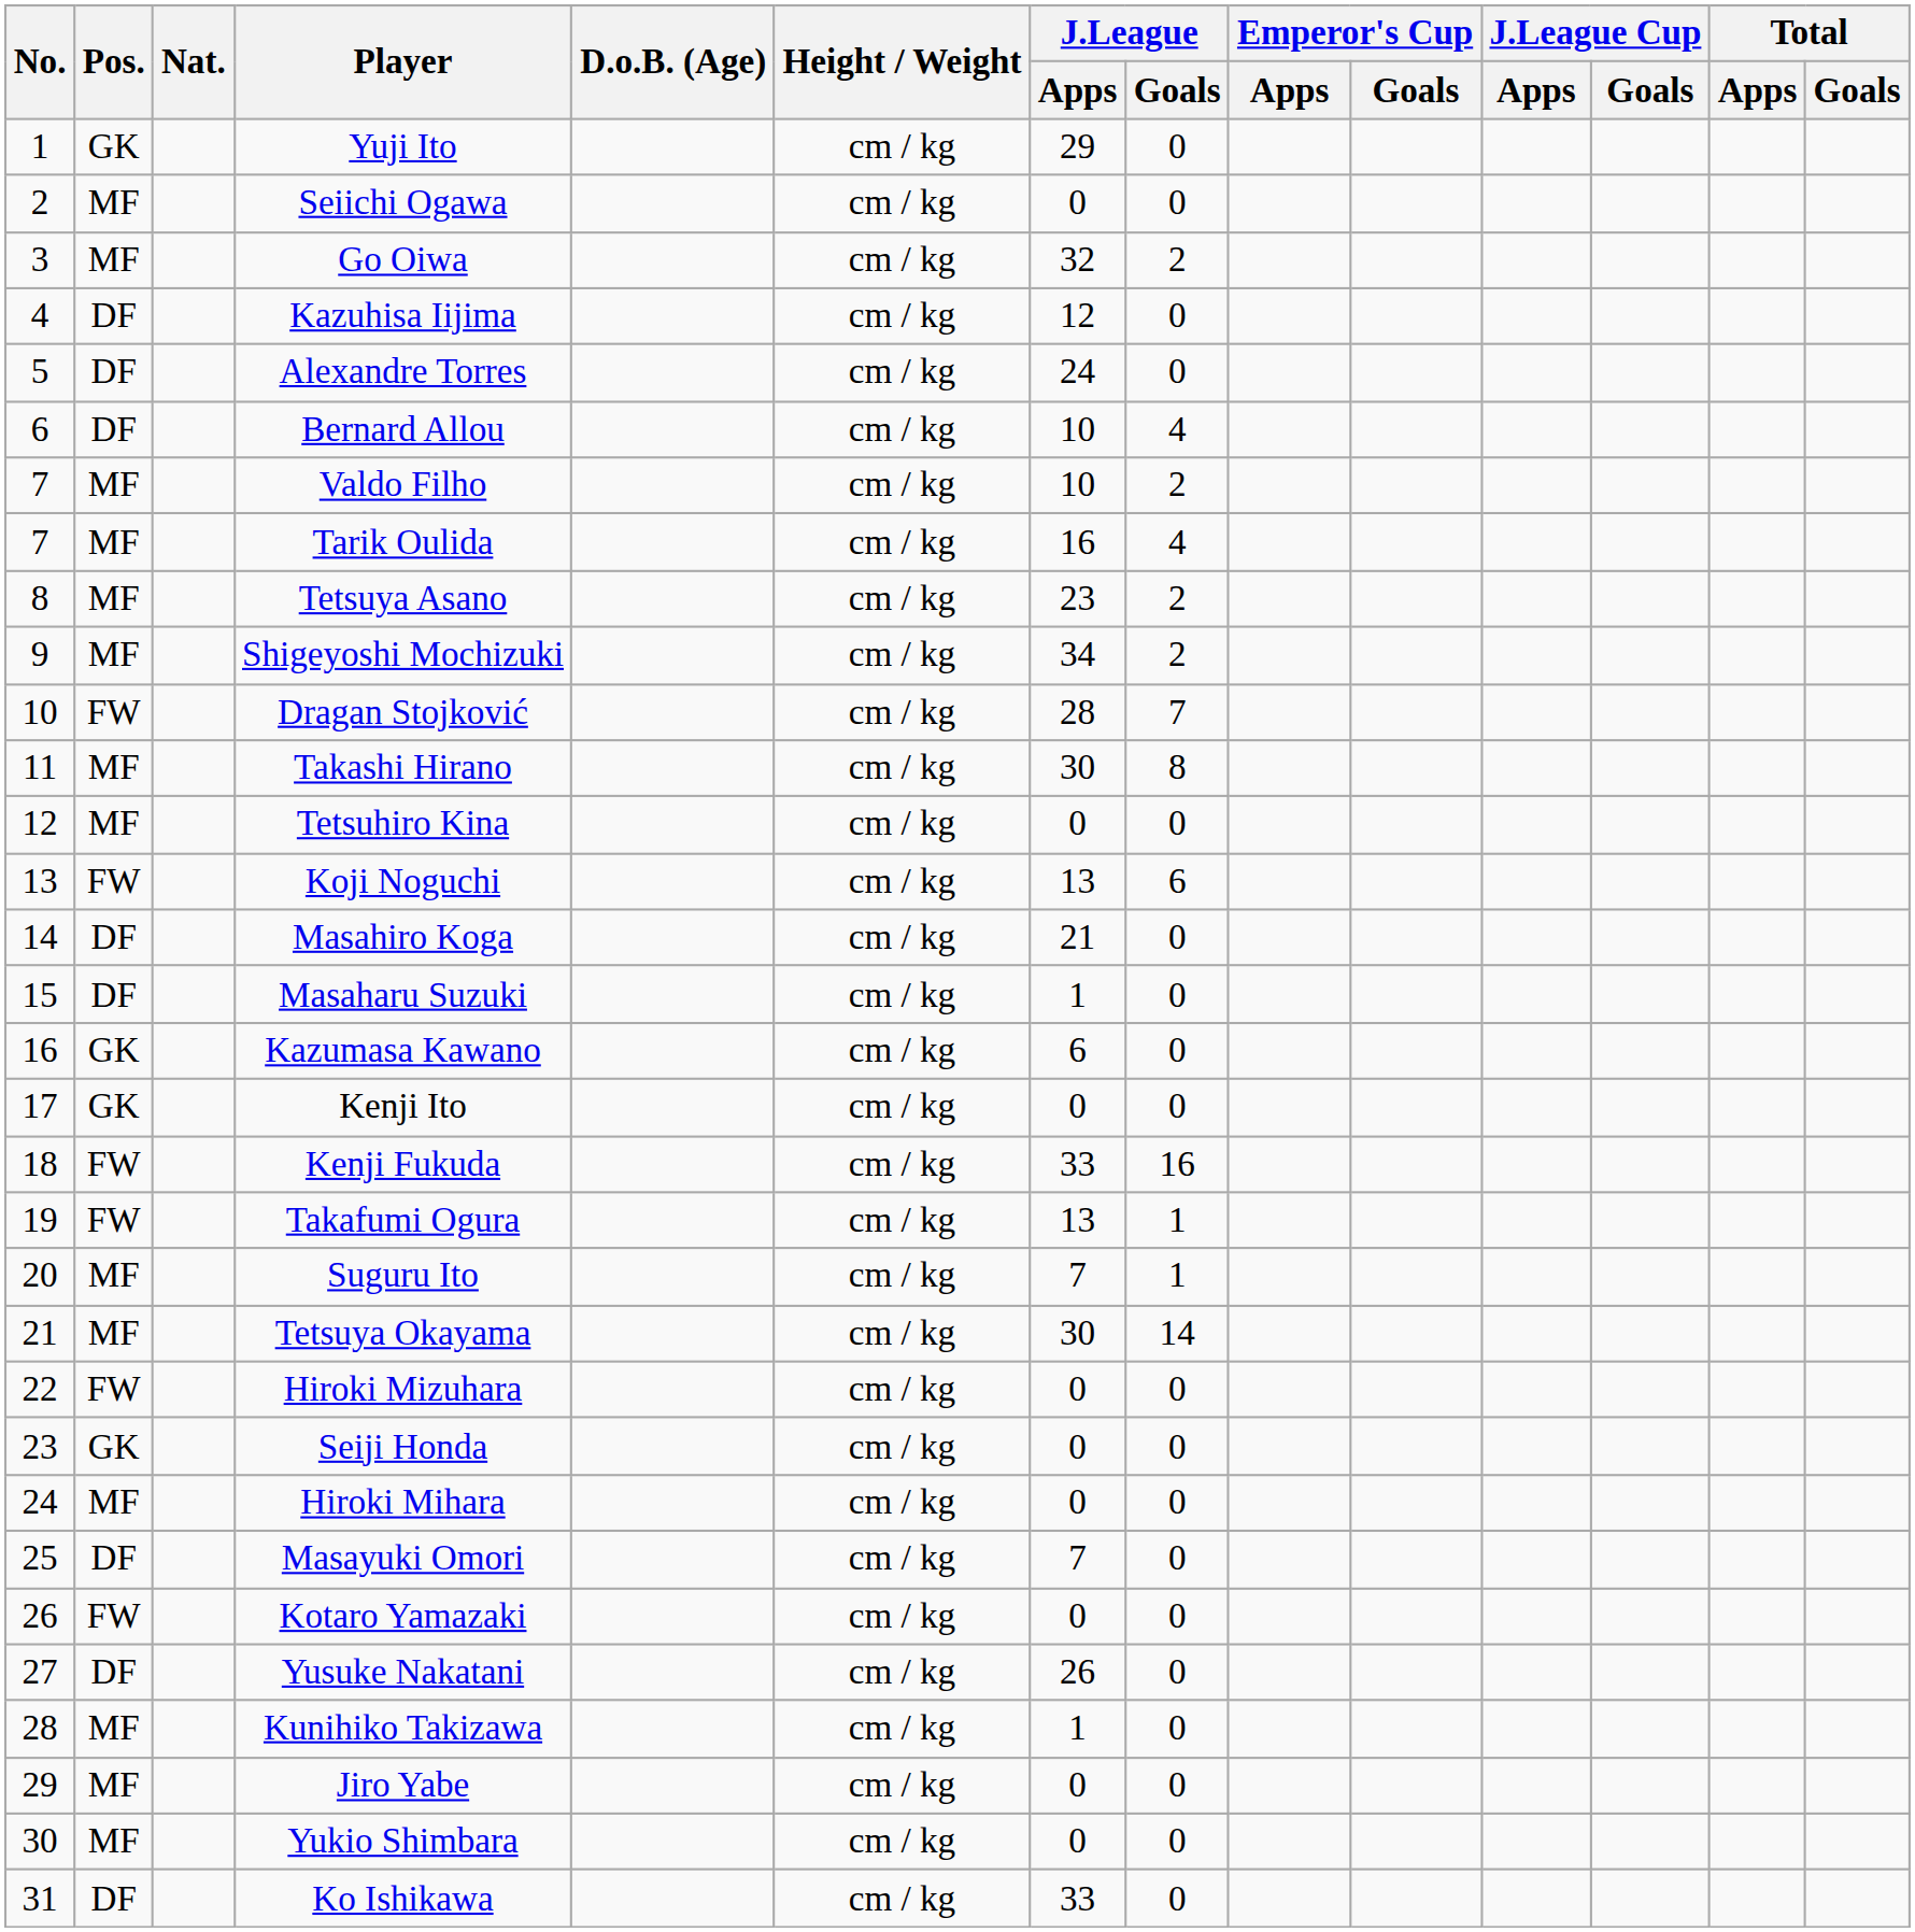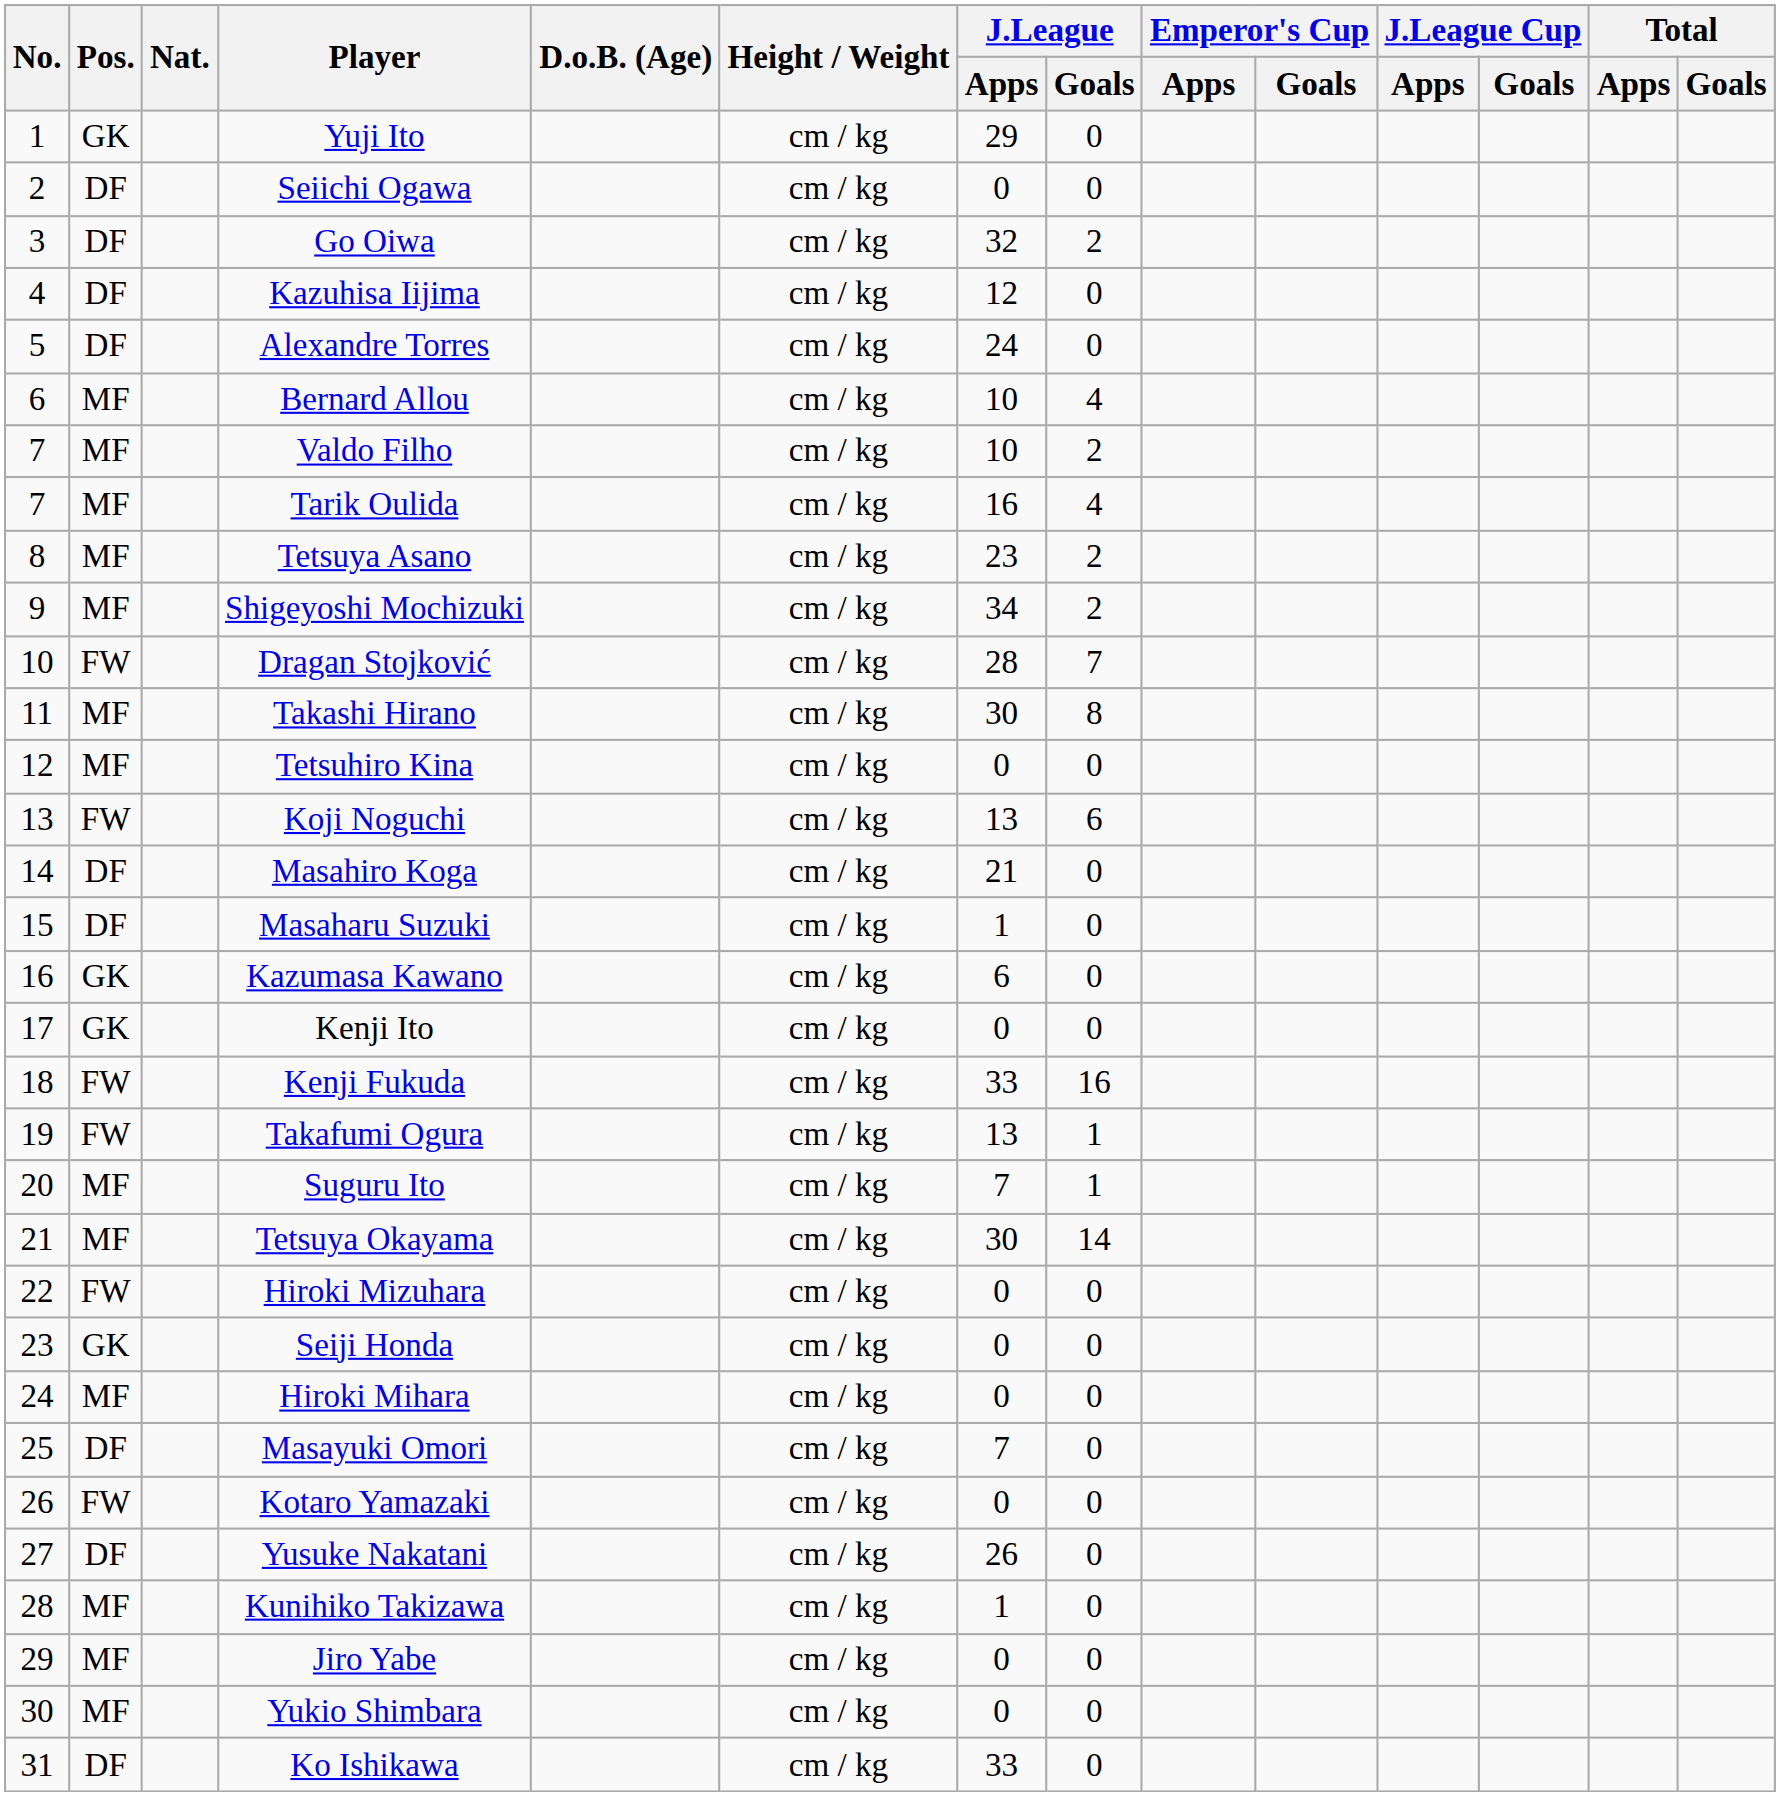Seiichi Ogawa | Pos.: MF -> DF
Go Oiwa | Pos.: MF -> DF
Bernard Allou | Pos.: DF -> MF
